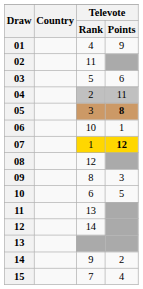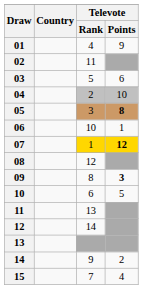04 | Televote / Points: 11 -> 10
09 | Televote / Points: normal -> bold
